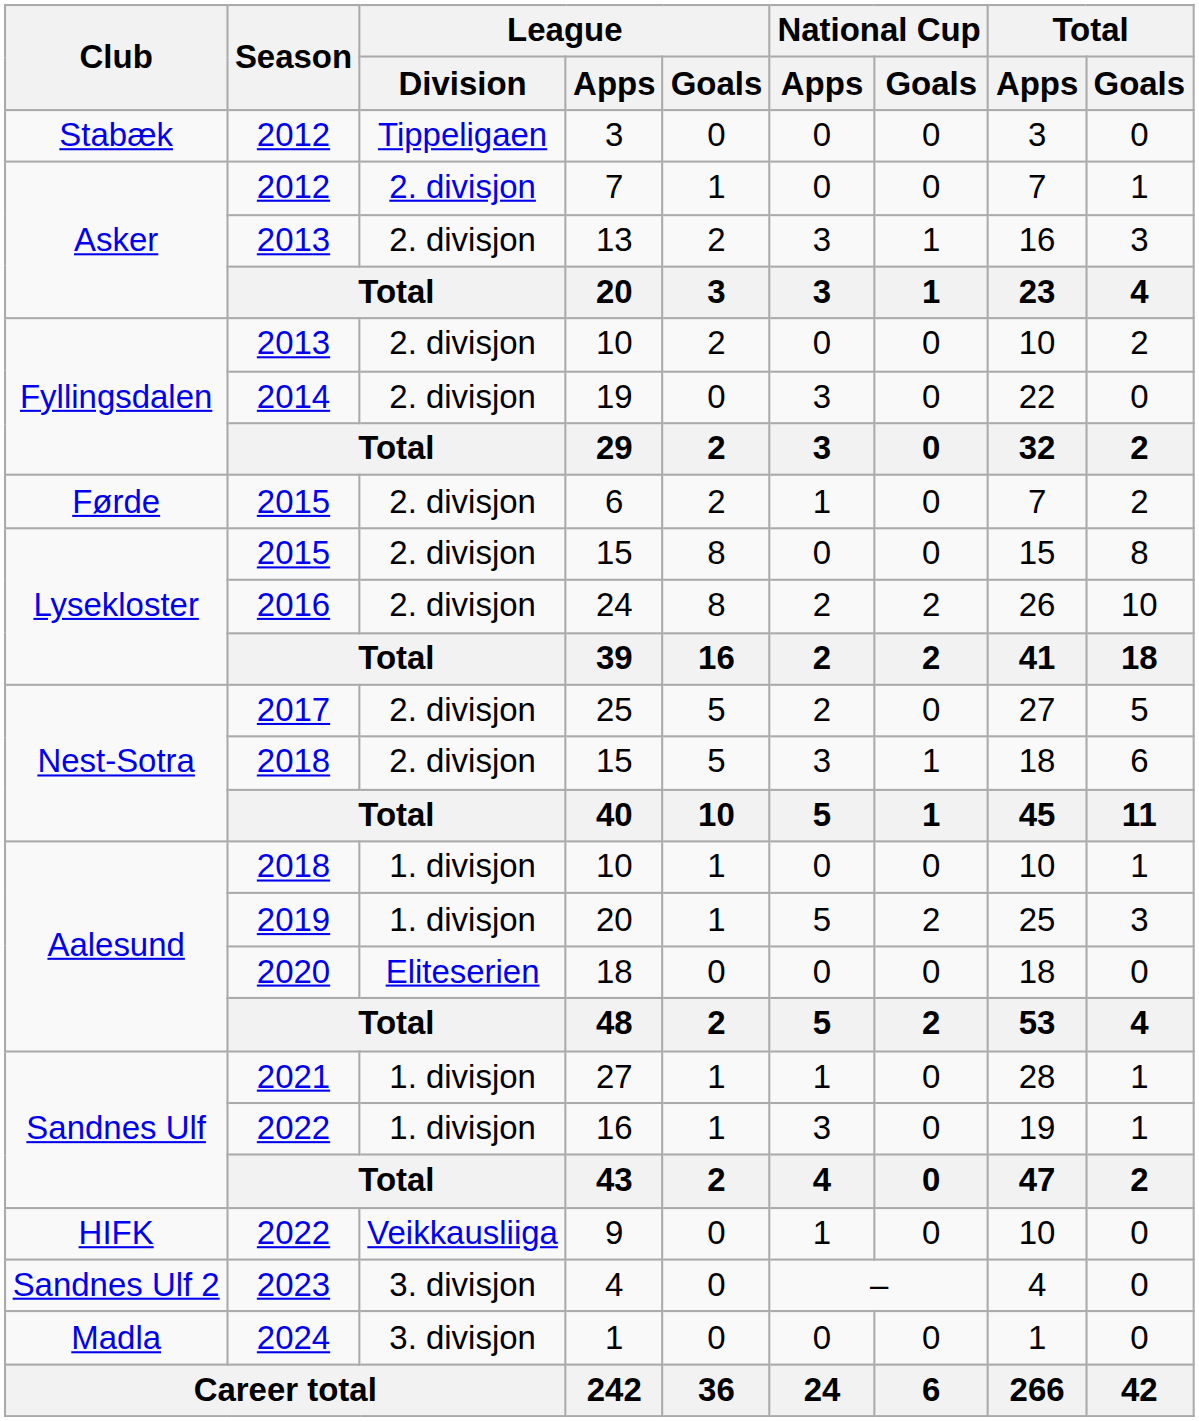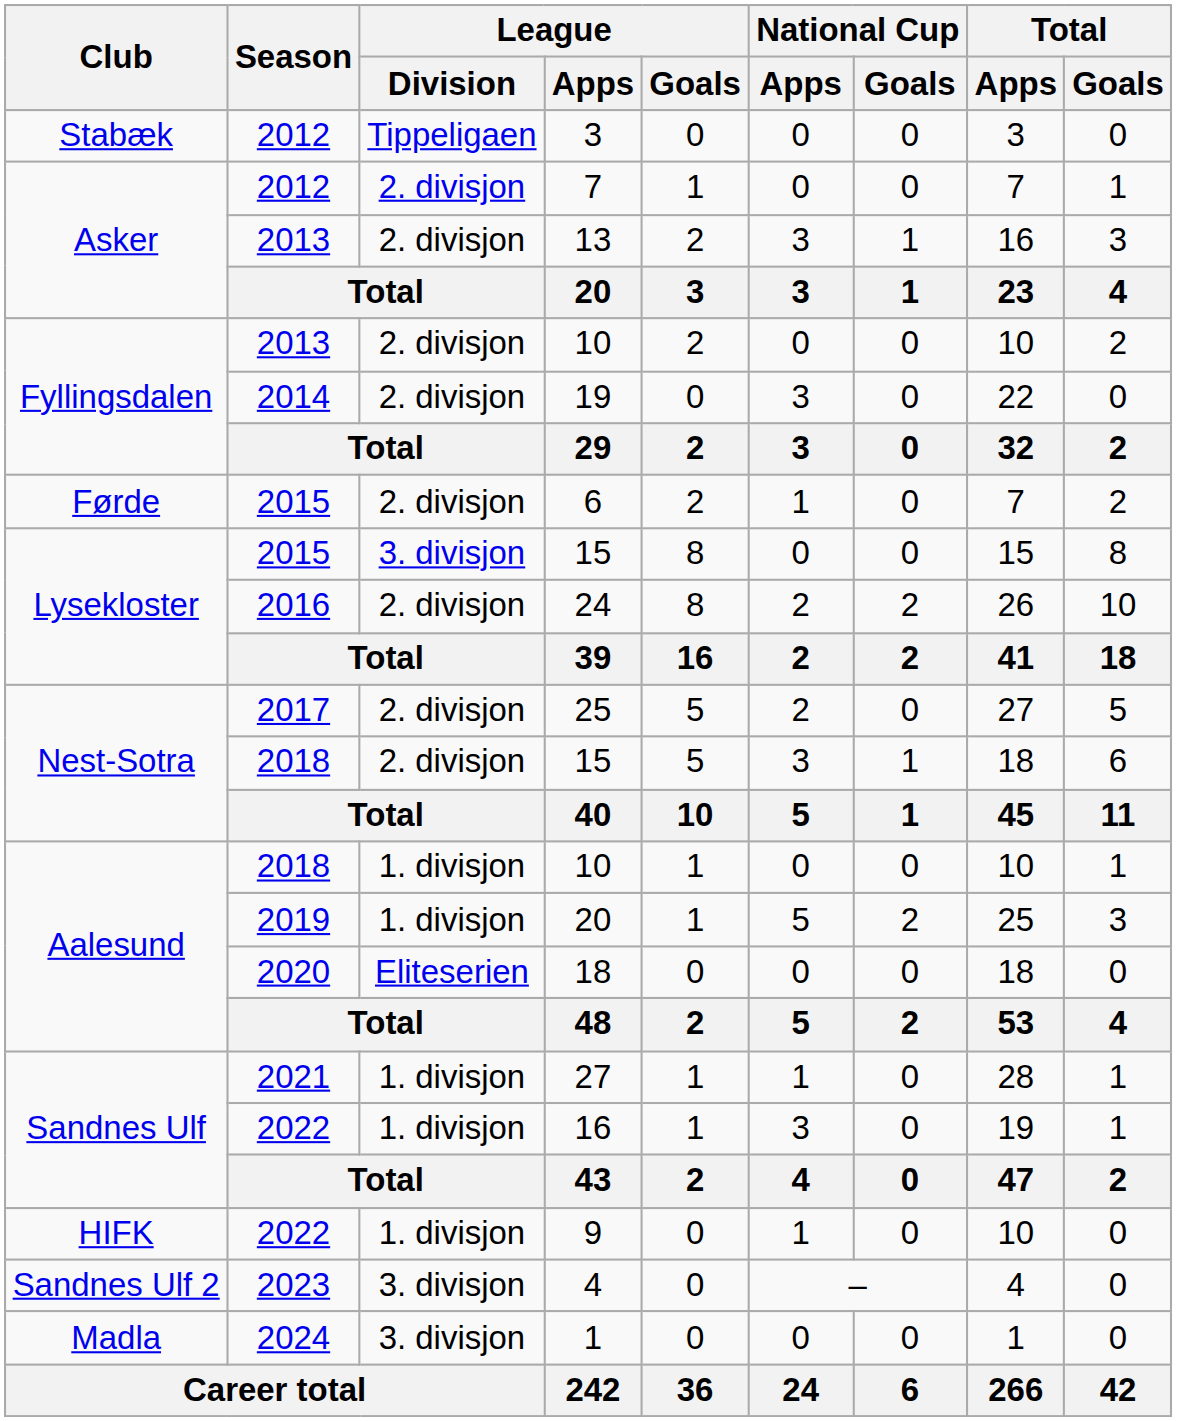2015 / 15 | League / Division: 2. divisjon -> 3. divisjon
9 | League / Division: Veikkausliiga -> 1. divisjon
